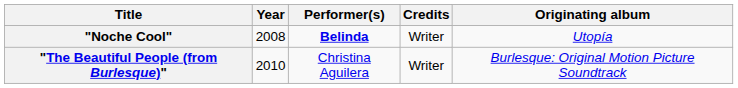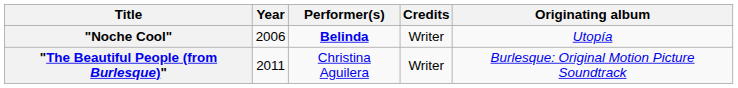"Noche Cool" | Year: 2008 -> 2006
"The Beautiful People (from Burlesque)" | Year: 2010 -> 2011
